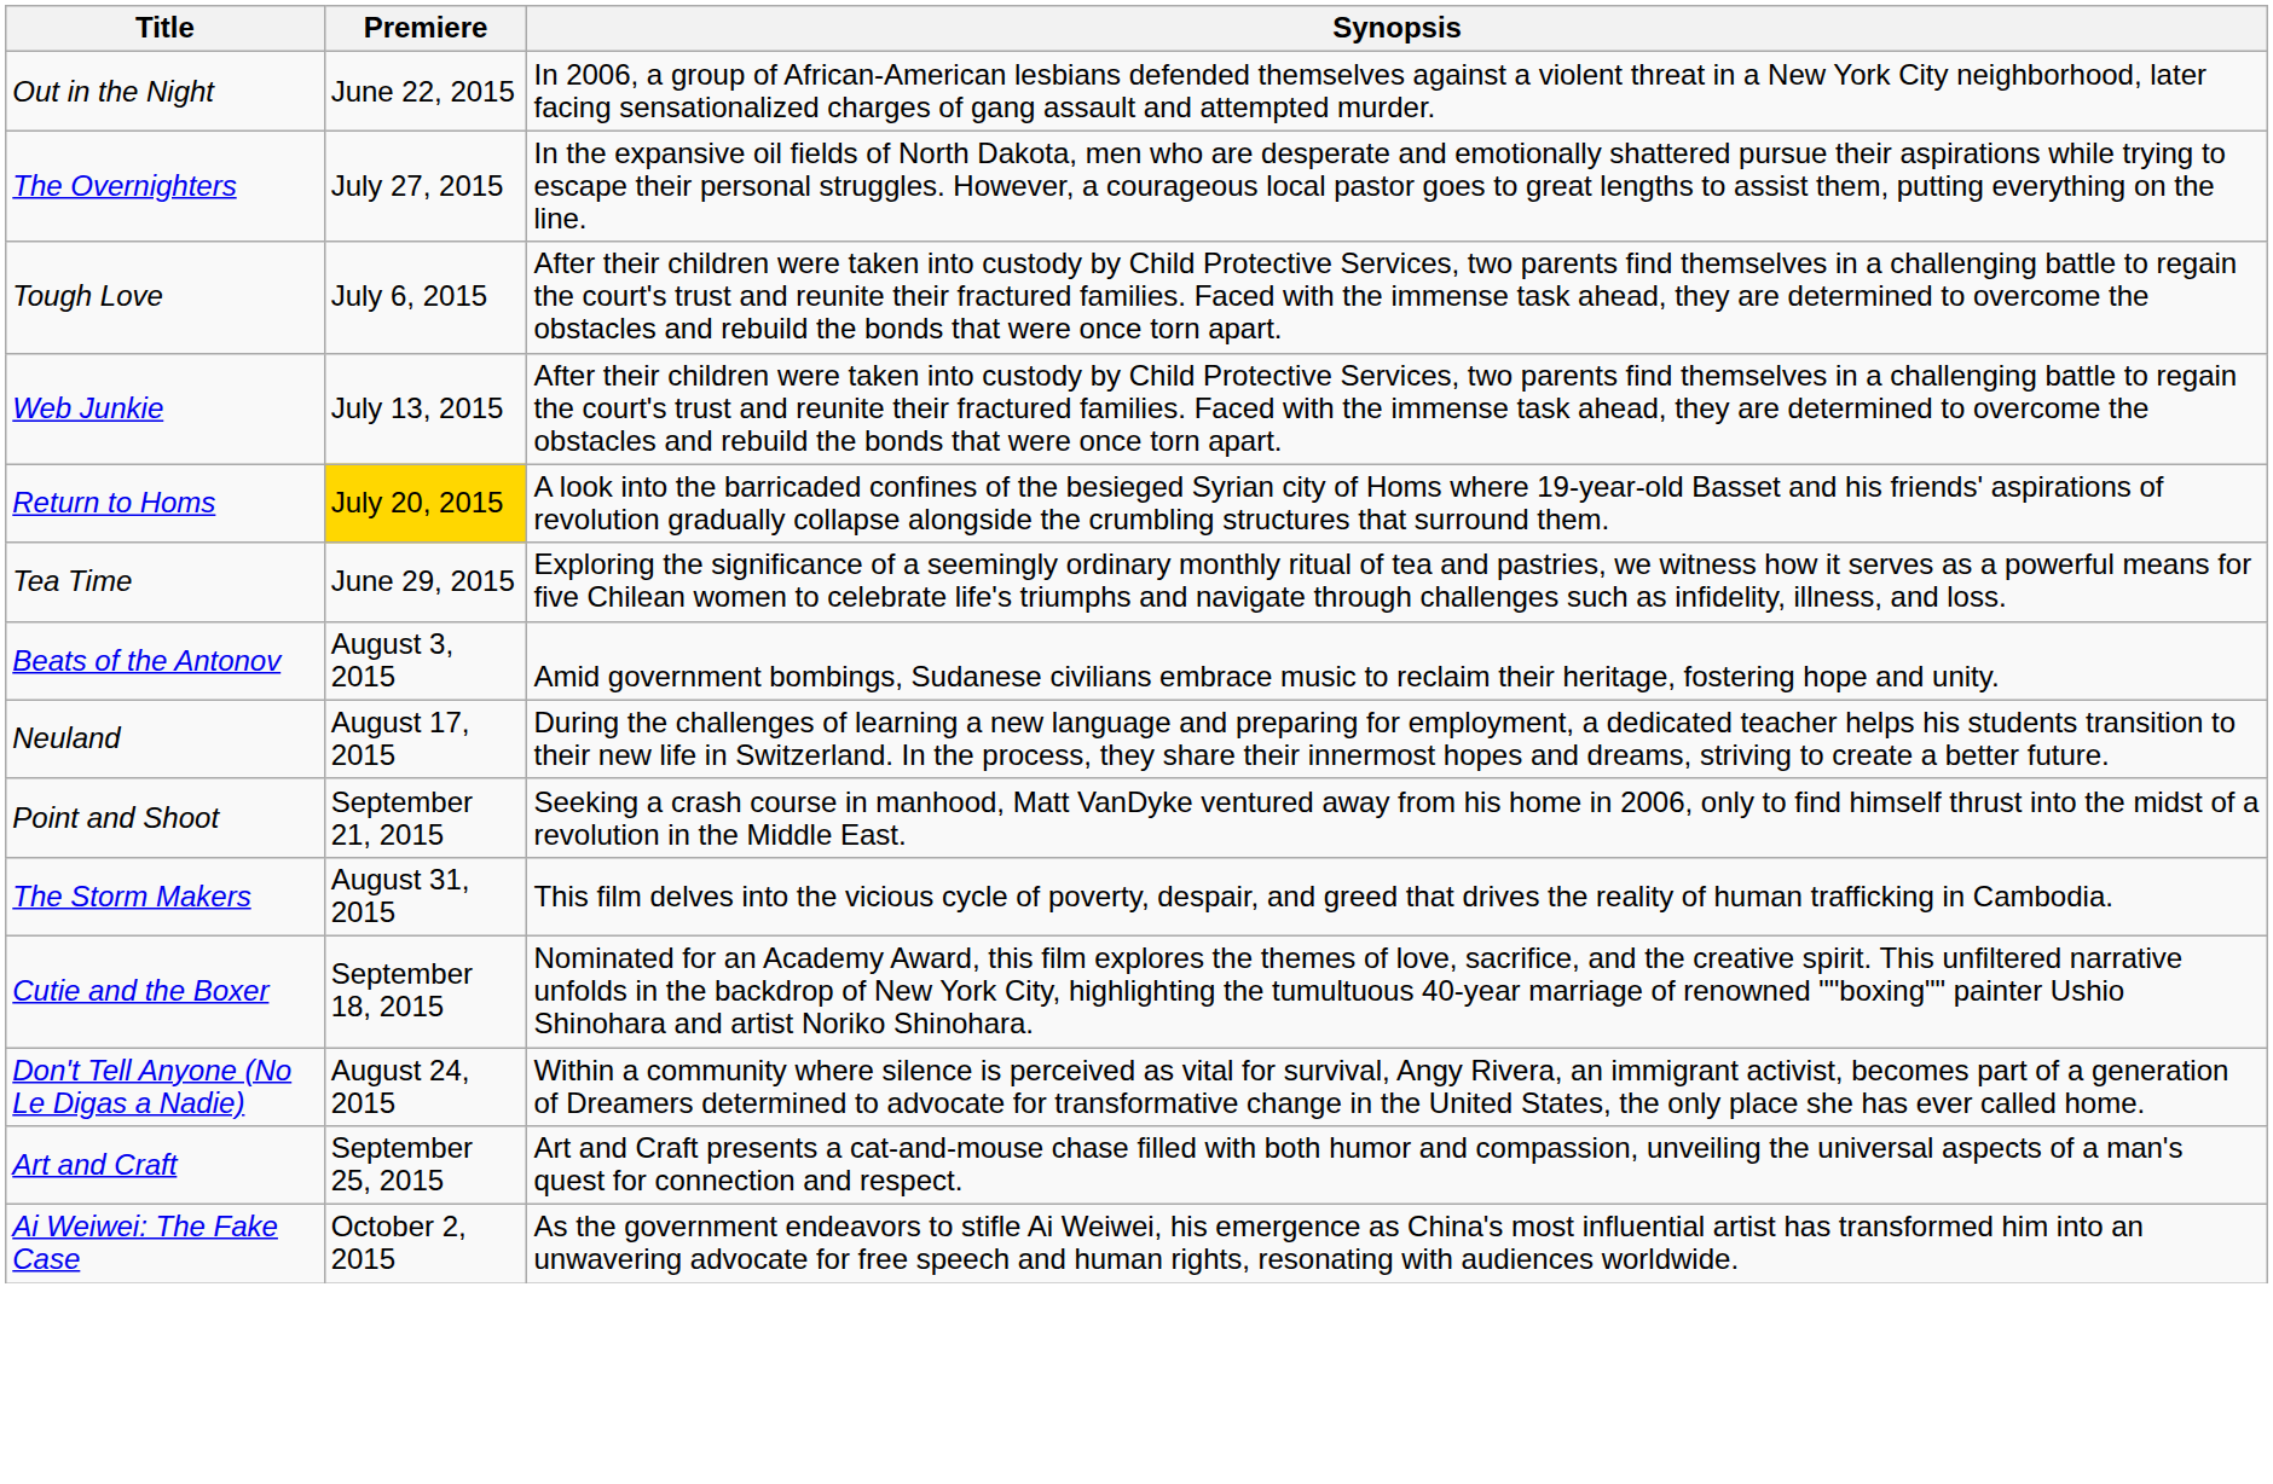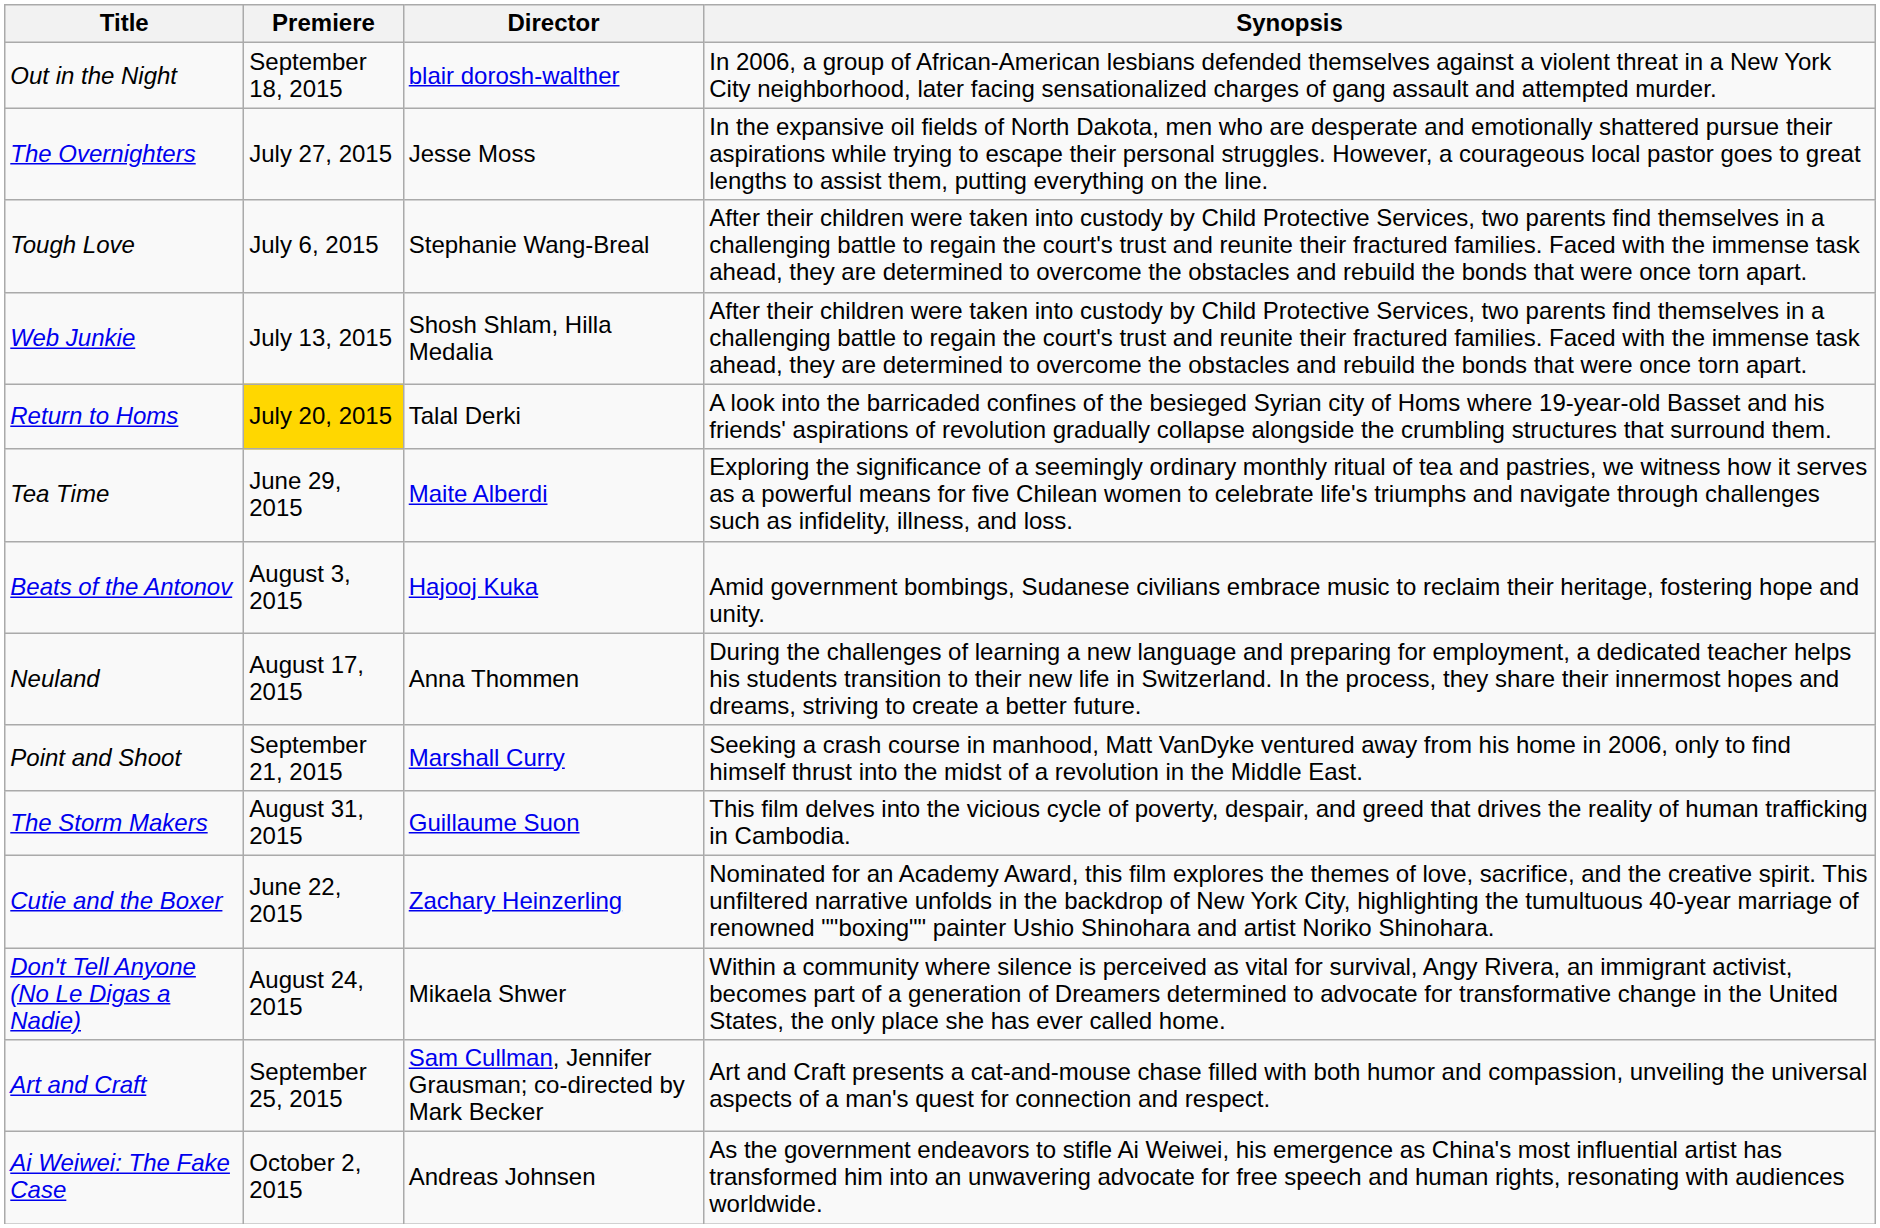+ column: Director | blair dorosh-walther | Jesse Moss | Stephanie Wang-Breal | Shosh Shlam, Hilla Medalia | Talal Derki | Maite Alberdi | Hajooj Kuka | Anna Thommen | Marshall Curry | Guillaume Suon | Zachary Heinzerling | Mikaela Shwer | Sam Cullman, Jennifer Grausman; co-directed by Mark Becker | Andreas Johnsen
Out in the Night | Premiere: June 22, 2015 -> September 18, 2015
Cutie and the Boxer | Premiere: September 18, 2015 -> June 22, 2015
